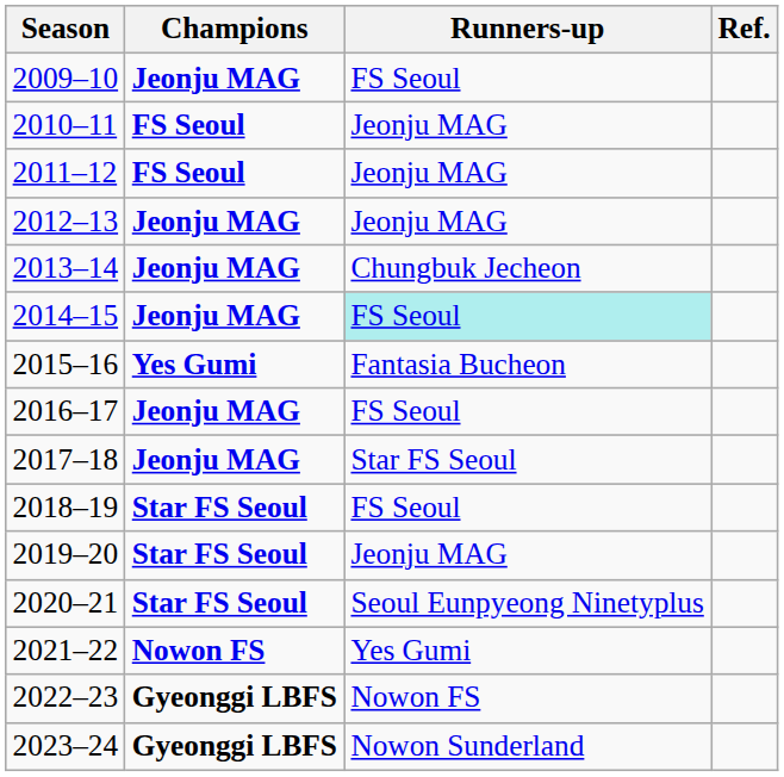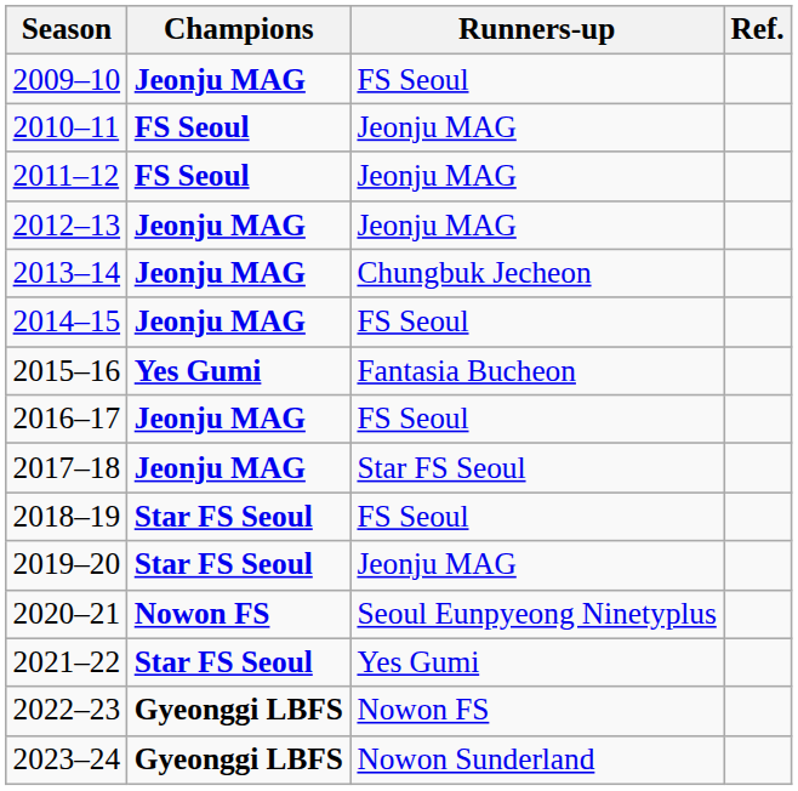2014–15 | Runners-up: paleturquoise background -> no background
2020–21 | Champions: Star FS Seoul -> Nowon FS
2021–22 | Champions: Nowon FS -> Star FS Seoul
